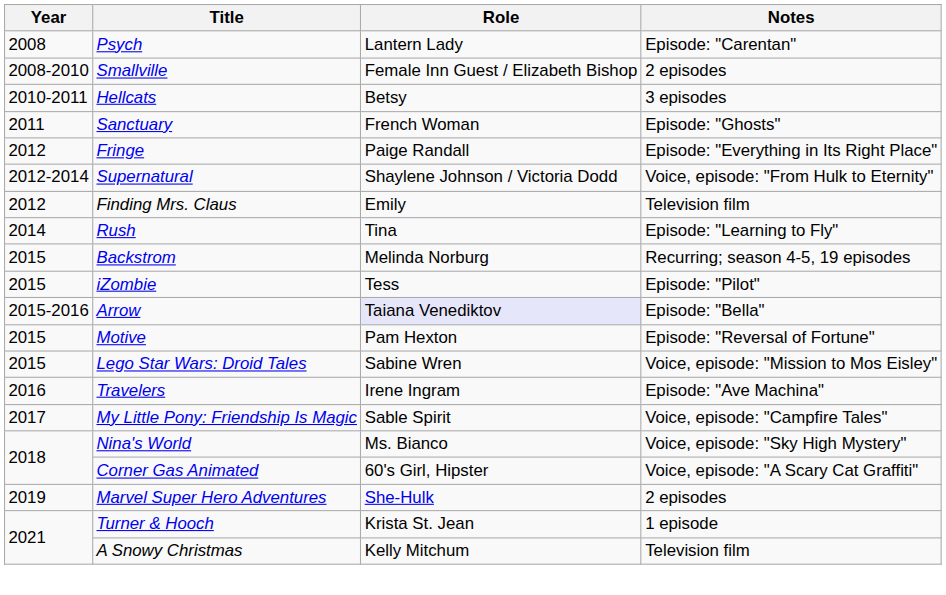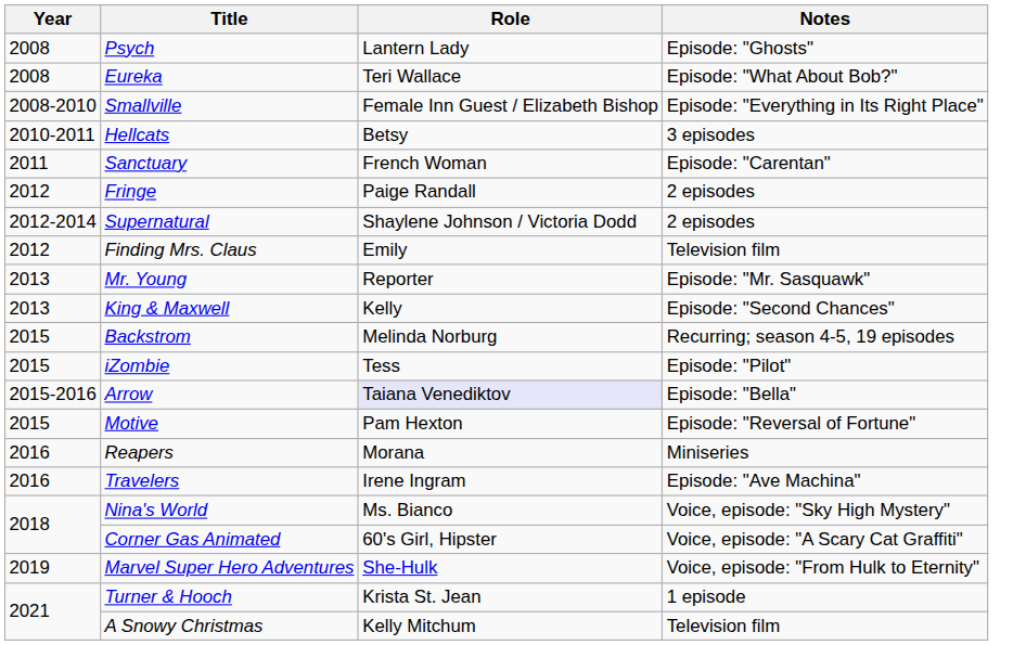Psych | Notes: Episode: "Carentan" -> Episode: "Ghosts"
+ row: 2008 | Eureka | Teri Wallace | Episode: "What About Bob?"
Smallville | Notes: 2 episodes -> Episode: "Everything in Its Right Place"
Sanctuary | Notes: Episode: "Ghosts" -> Episode: "Carentan"
Fringe | Notes: Episode: "Everything in Its Right Place" -> 2 episodes
Supernatural | Notes: Voice, episode: "From Hulk to Eternity" -> 2 episodes
+ row: 2013 | Mr. Young | Reporter | Episode: "Mr. Sasquawk"
+ row: 2013 | King & Maxwell | Kelly | Episode: "Second Chances"
- row: 2014 | Rush | Tina | Episode: "Learning to Fly"
- row: 2015 | Lego Star Wars: Droid Tales | Sabine Wren | Voice, episode: "Mission to Mos Eisley"
+ row: 2016 | Reapers | Morana | Miniseries
- row: 2017 | My Little Pony: Friendship Is Magic | Sable Spirit | Voice, episode: "Campfire Tales"
Marvel Super Hero Adventures | Notes: 2 episodes -> Voice, episode: "From Hulk to Eternity"
